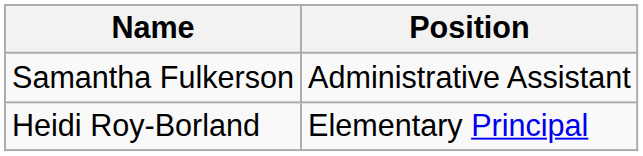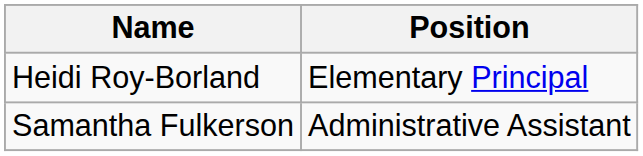rows swapped: Heidi Roy-Borland <-> Samantha Fulkerson
